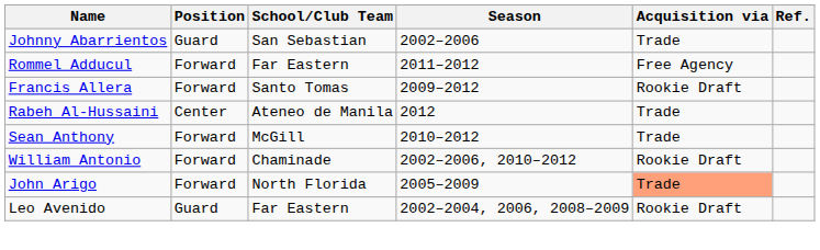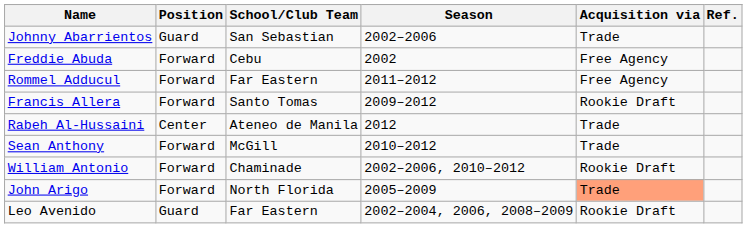+ row: Freddie Abuda | Forward | Cebu | 2002 | Free Agency
